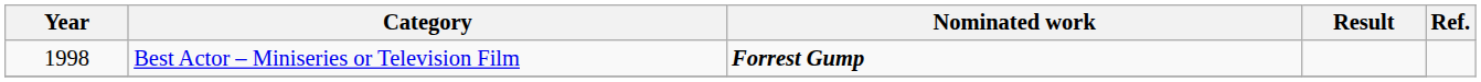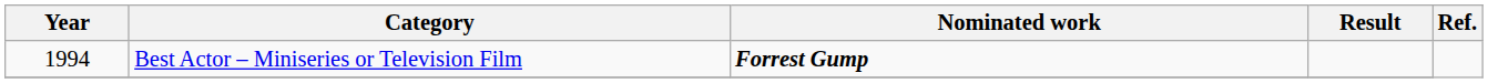Best Actor – Miniseries or Television Film | Year: 1998 -> 1994
